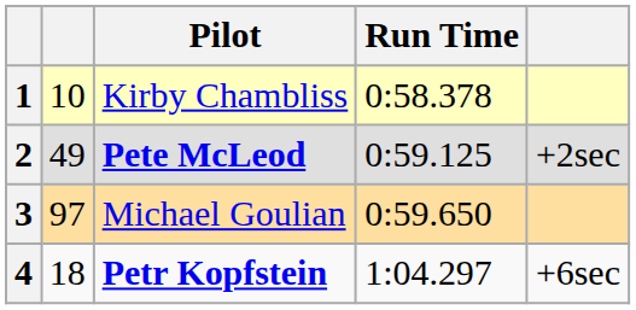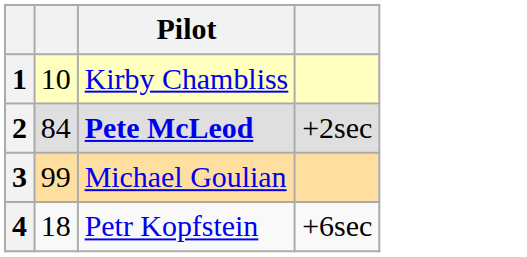- column: Run Time | 0:58.378 | 0:59.125 | 0:59.650 | 1:04.297
2 | column 2: 49 -> 84
3 | column 2: 97 -> 99
4 | Pilot: bold -> normal
